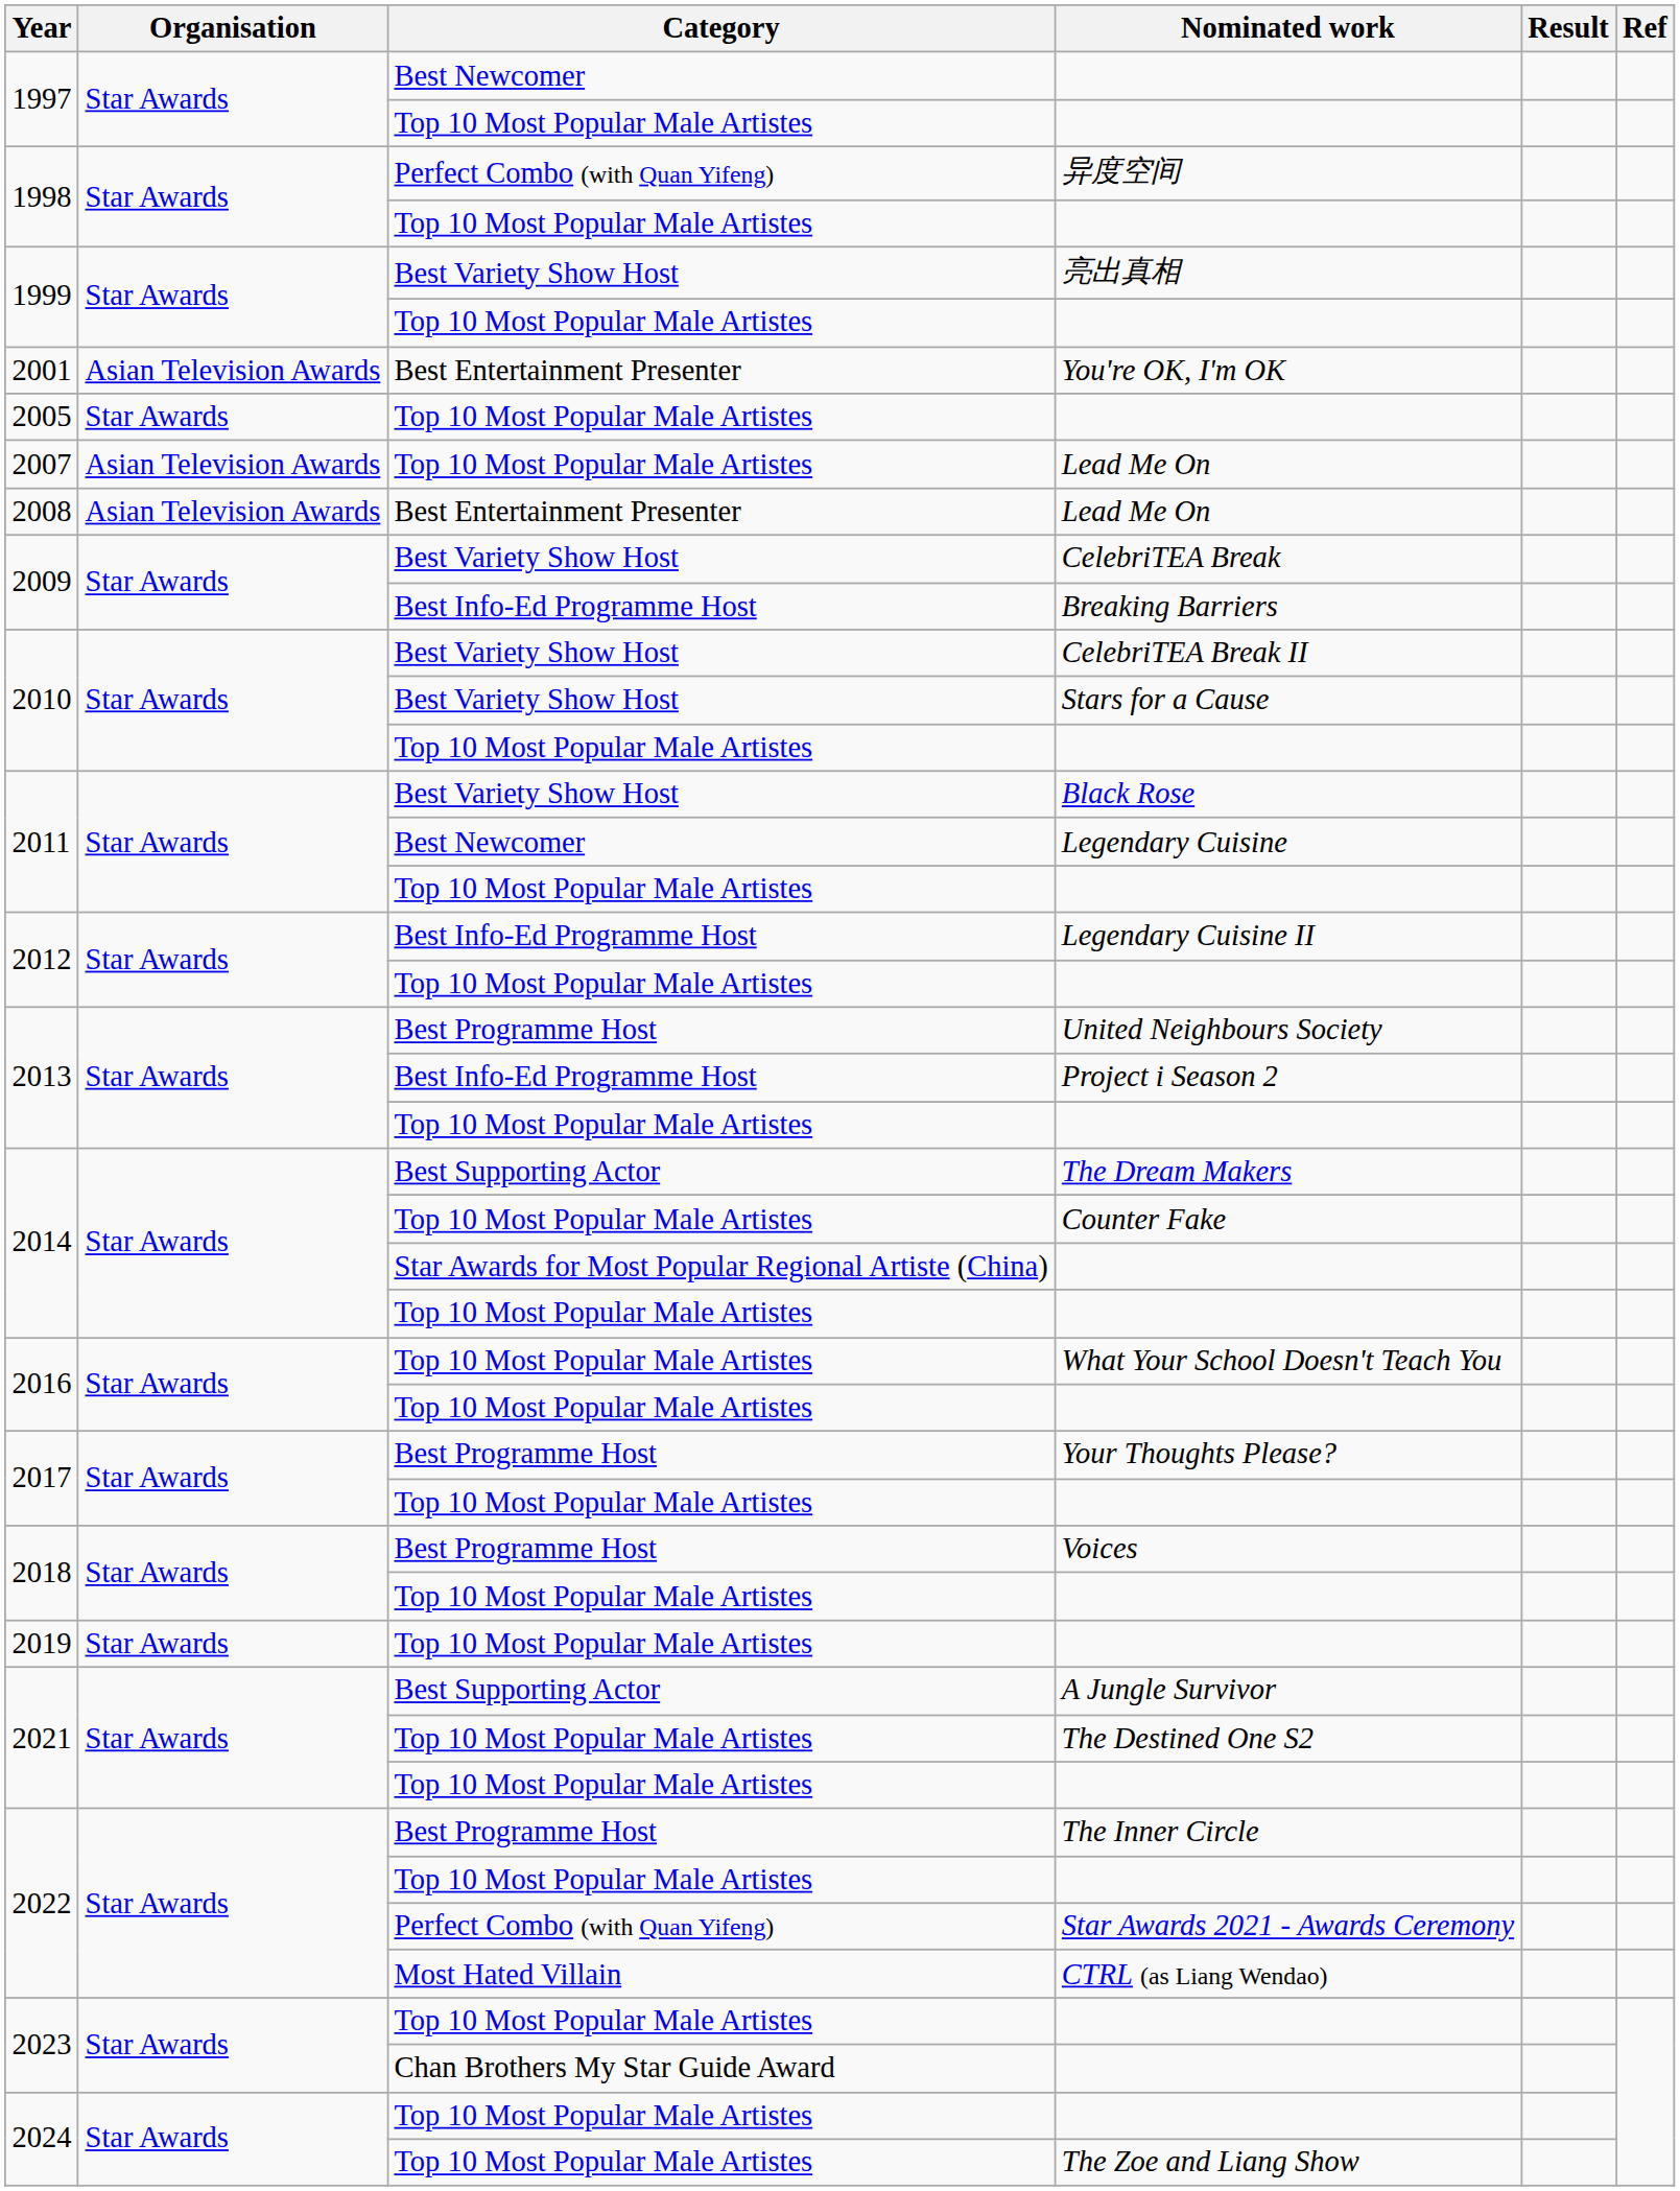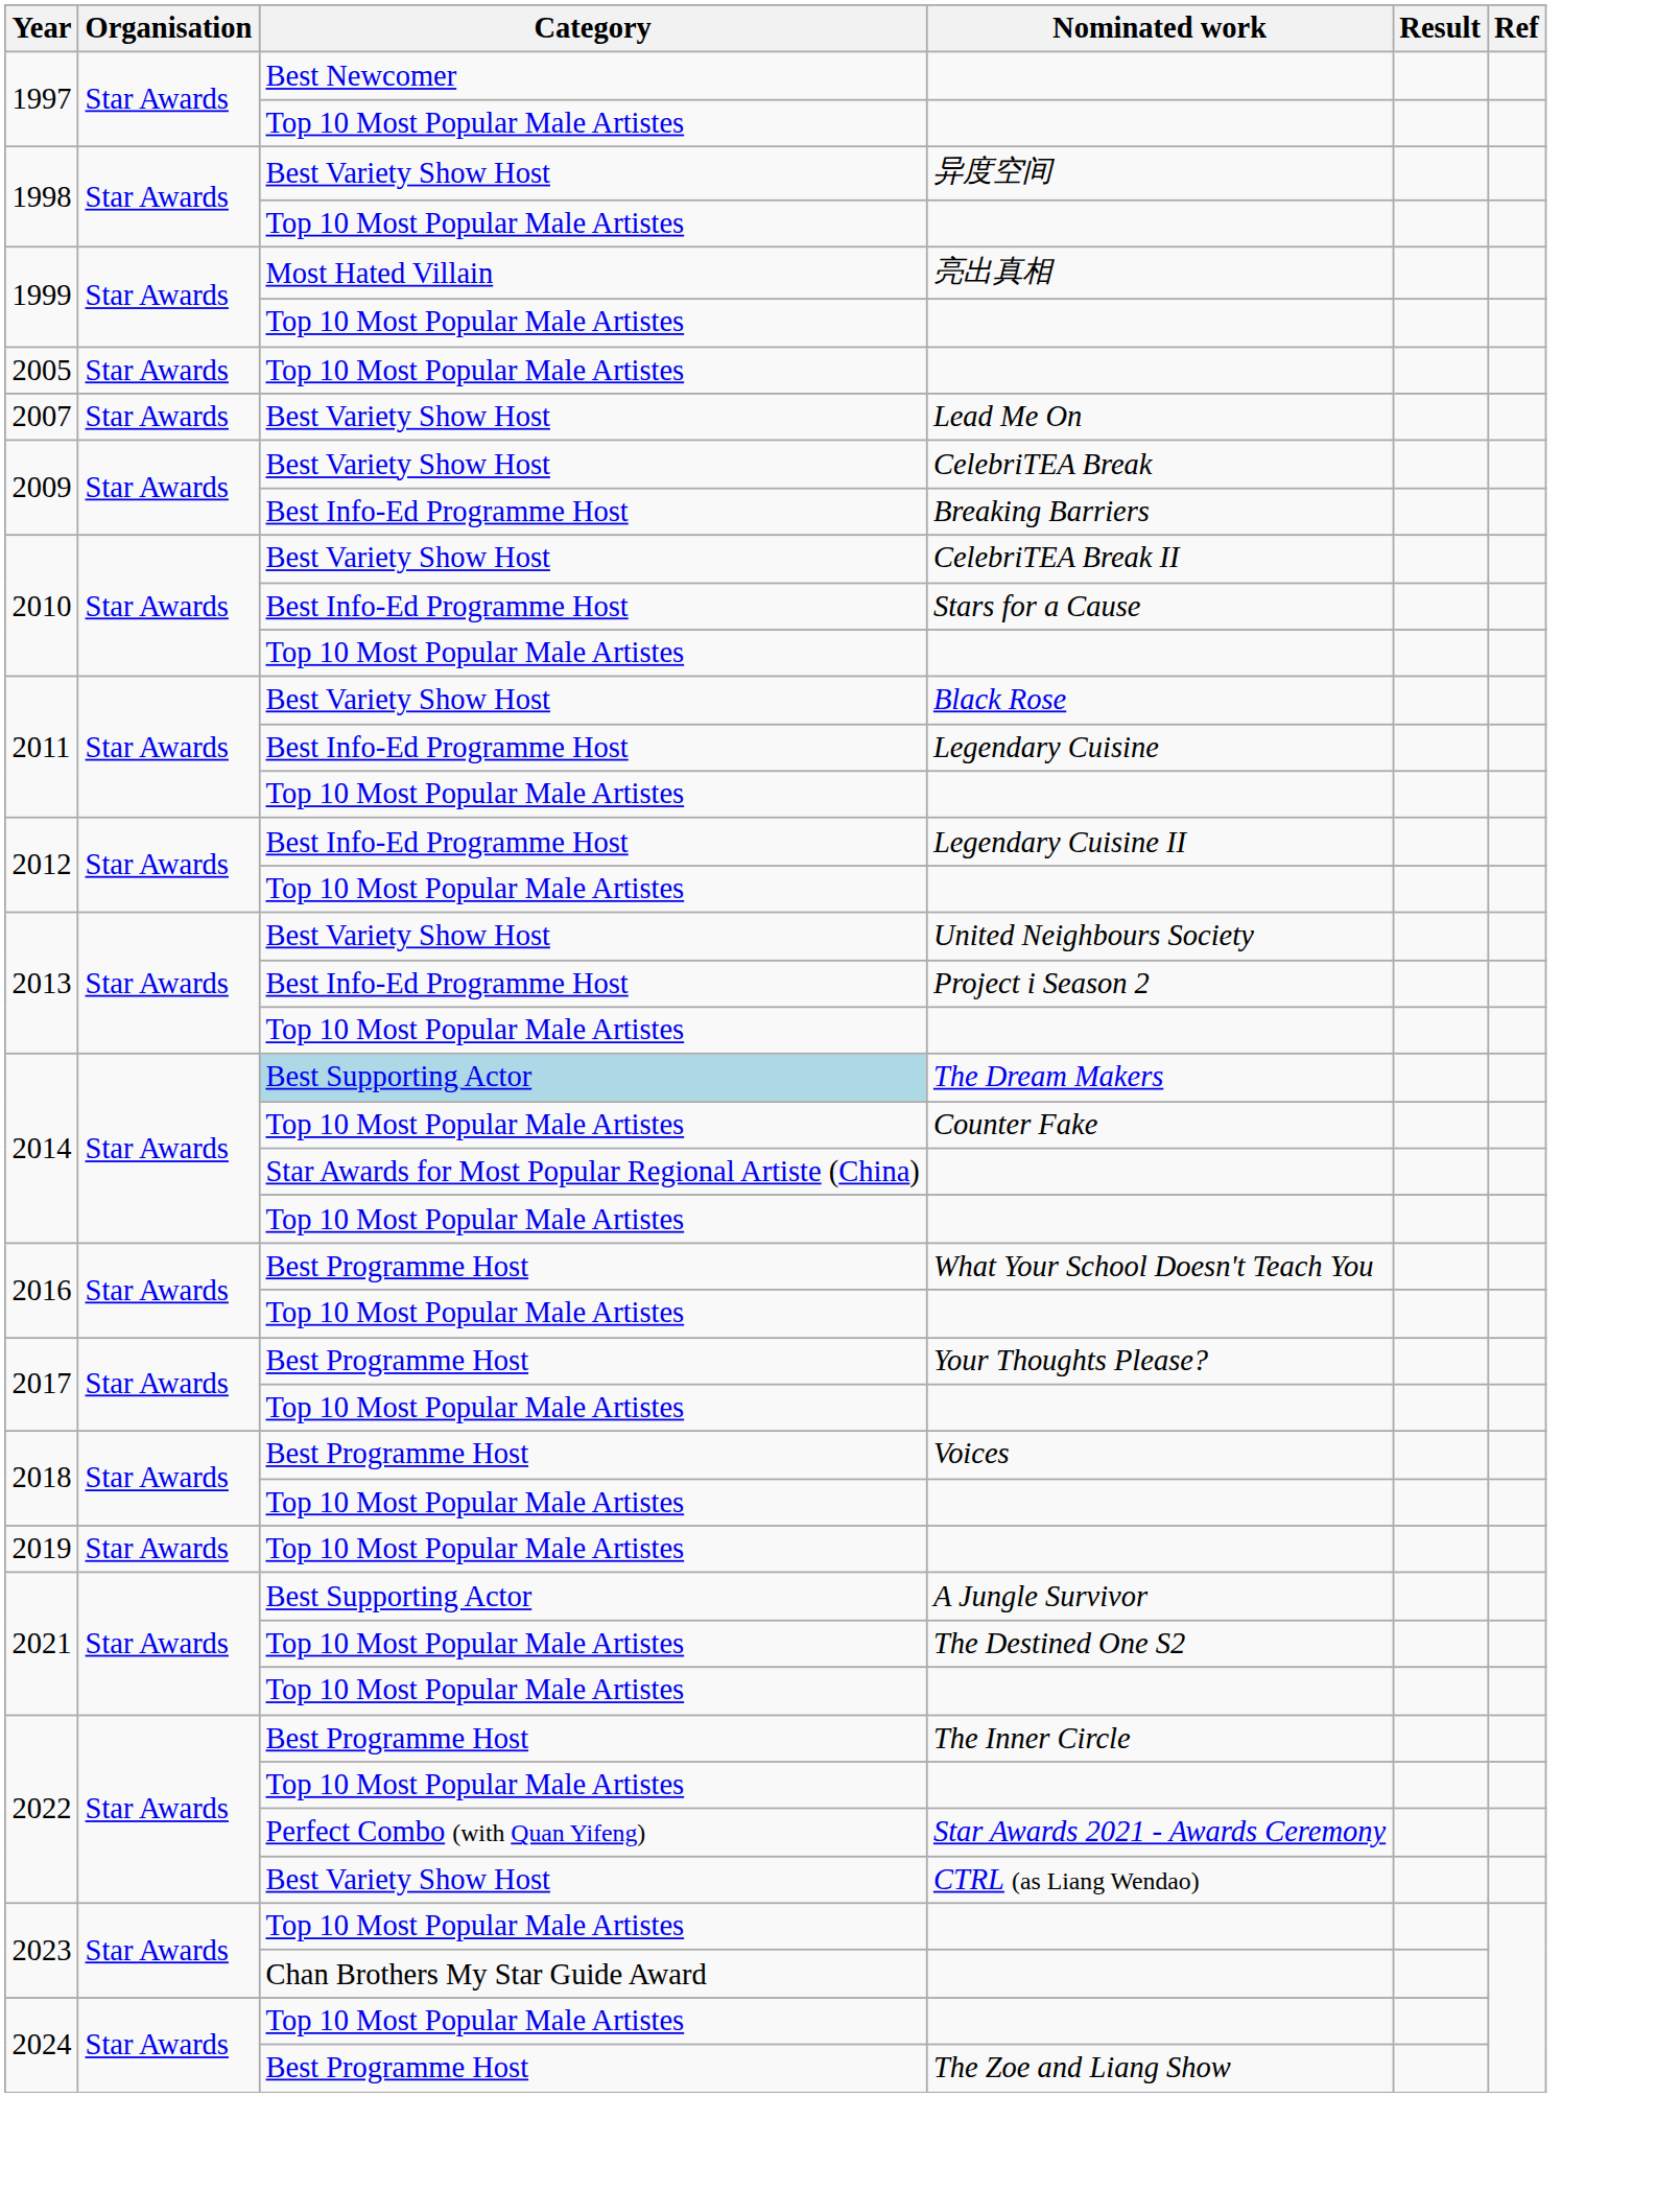异度空间 | Category: Perfect Combo (with Quan Yifeng) -> Best Variety Show Host
亮出真相 | Category: Best Variety Show Host -> Most Hated Villain
- row: 2001 | Asian Television Awards | Best Entertainment Presenter | You're OK, I'm OK
2007 / Lead Me On | Organisation: Asian Television Awards -> Star Awards
2007 / Lead Me On | Category: Top 10 Most Popular Male Artistes -> Best Variety Show Host
- row: 2008 | Asian Television Awards | Best Entertainment Presenter | Lead Me On
Stars for a Cause | Category: Best Variety Show Host -> Best Info-Ed Programme Host
Legendary Cuisine | Category: Best Newcomer -> Best Info-Ed Programme Host
United Neighbours Society | Category: Best Programme Host -> Best Variety Show Host
The Dream Makers | Category: no background -> lightblue background
What Your School Doesn't Teach You | Category: Top 10 Most Popular Male Artistes -> Best Programme Host
CTRL (as Liang Wendao) | Category: Most Hated Villain -> Best Variety Show Host
The Zoe and Liang Show | Category: Top 10 Most Popular Male Artistes -> Best Programme Host
